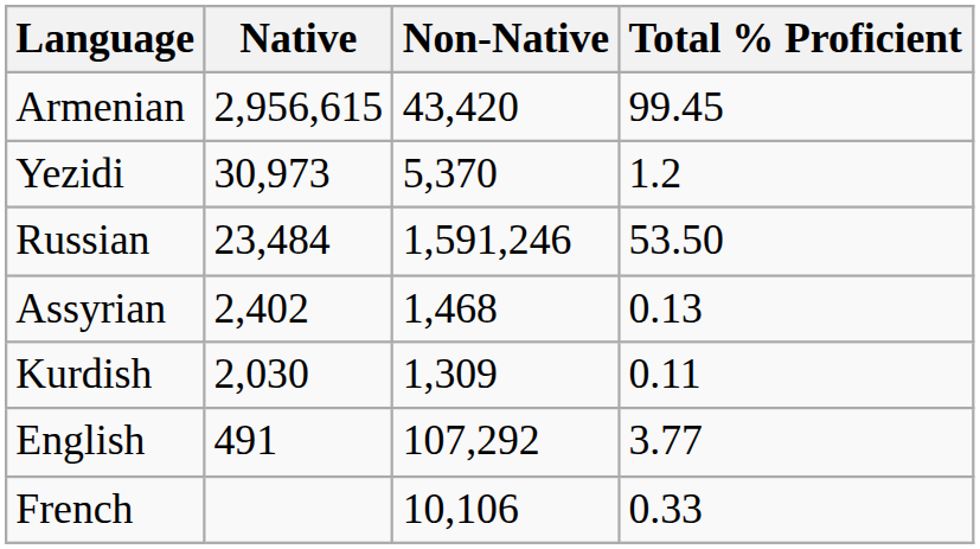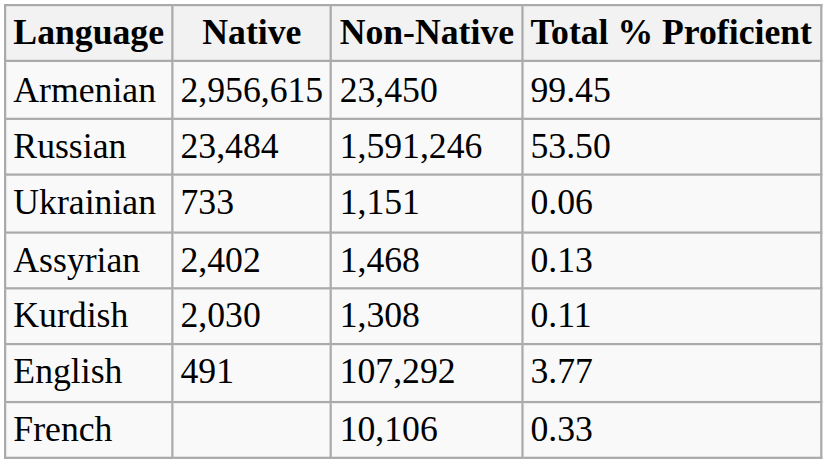Armenian | Non-Native: 43,420 -> 23,450
- row: Yezidi | 30,973 | 5,370 | 1.2
+ row: Ukrainian | 733 | 1,151 | 0.06
Kurdish | Non-Native: 1,309 -> 1,308
